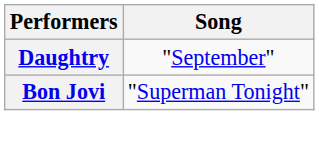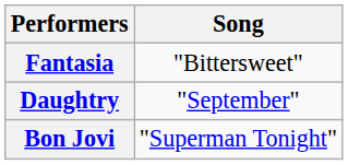+ row: Fantasia | "Bittersweet"
